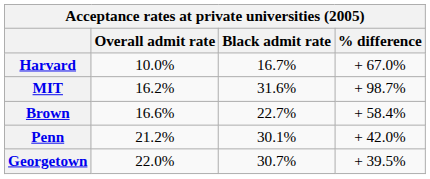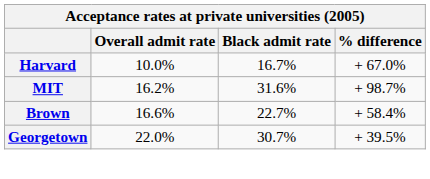- row: Penn | 21.2% | 30.1% | + 42.0%
